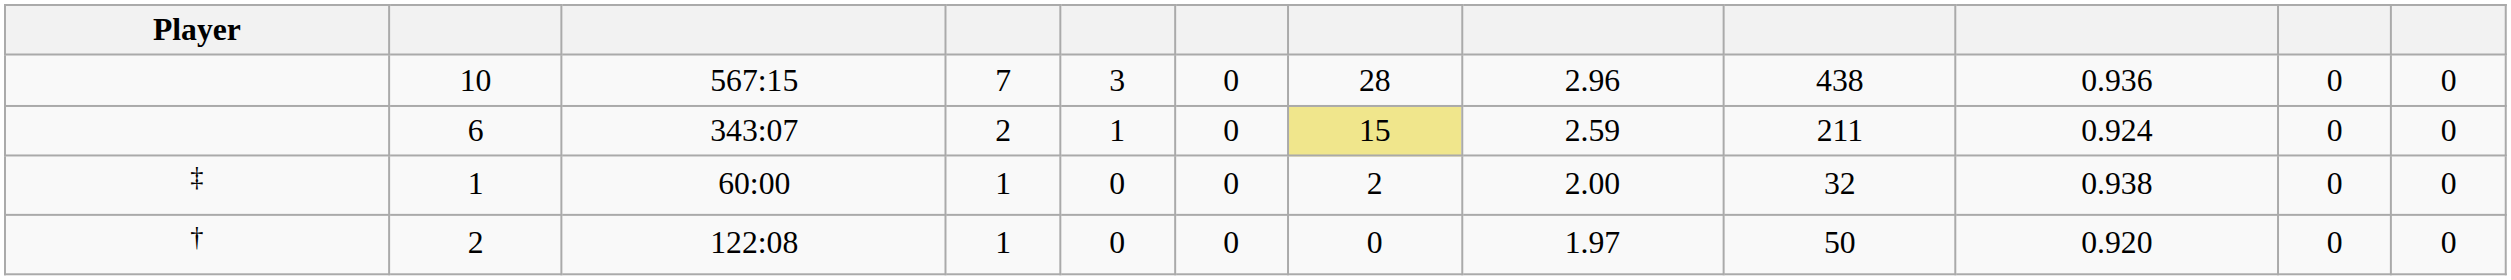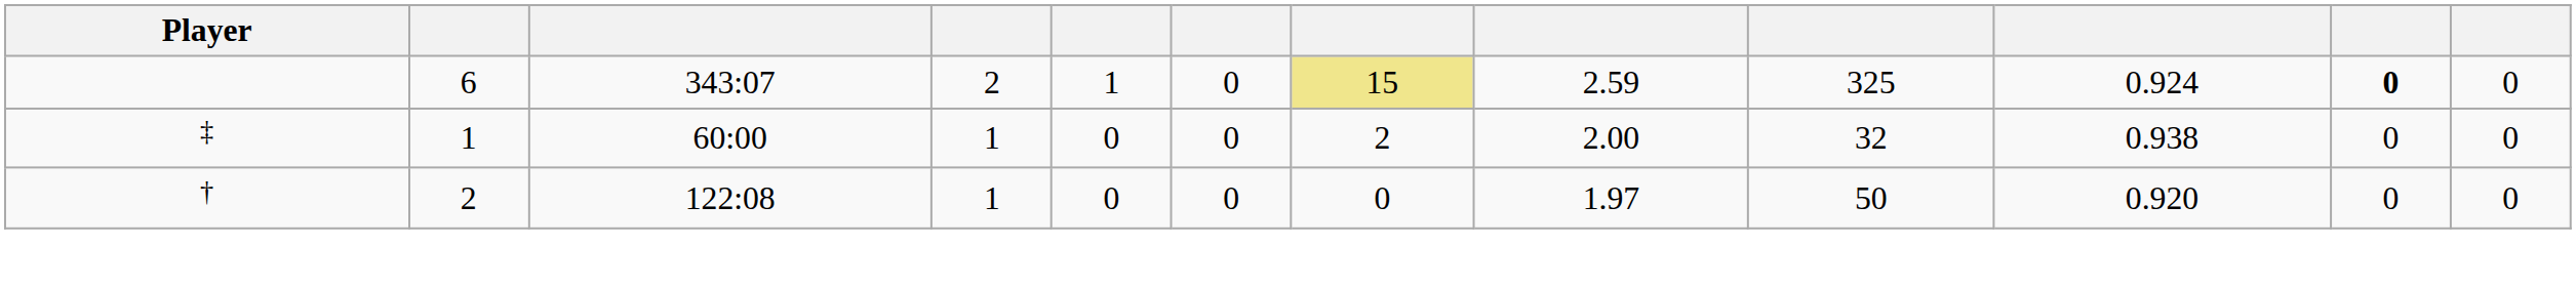- row: 10 | 567:15 | 7 | 3 | 0 | 28 | 2.96 | 438 | 0.936 | 0 | 0
6 | column 9: 211 -> 325
6 | column 11: normal -> bold
